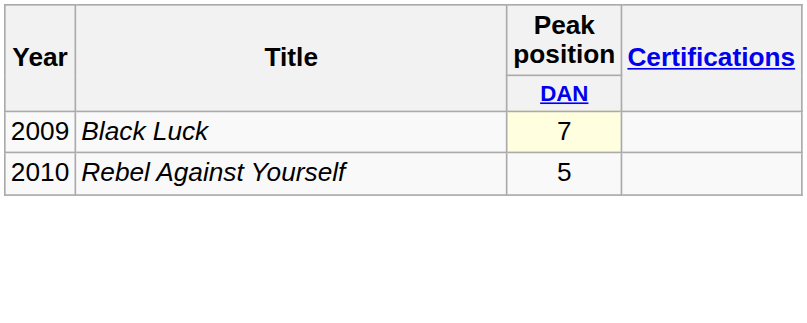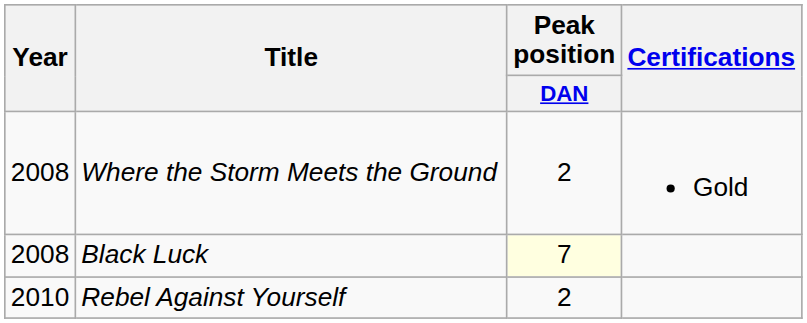+ row: 2008 | Where the Storm Meets the Ground | 2 | Gold
Black Luck | Year: 2009 -> 2008
Rebel Against Yourself | Peak position / DAN: 5 -> 2
